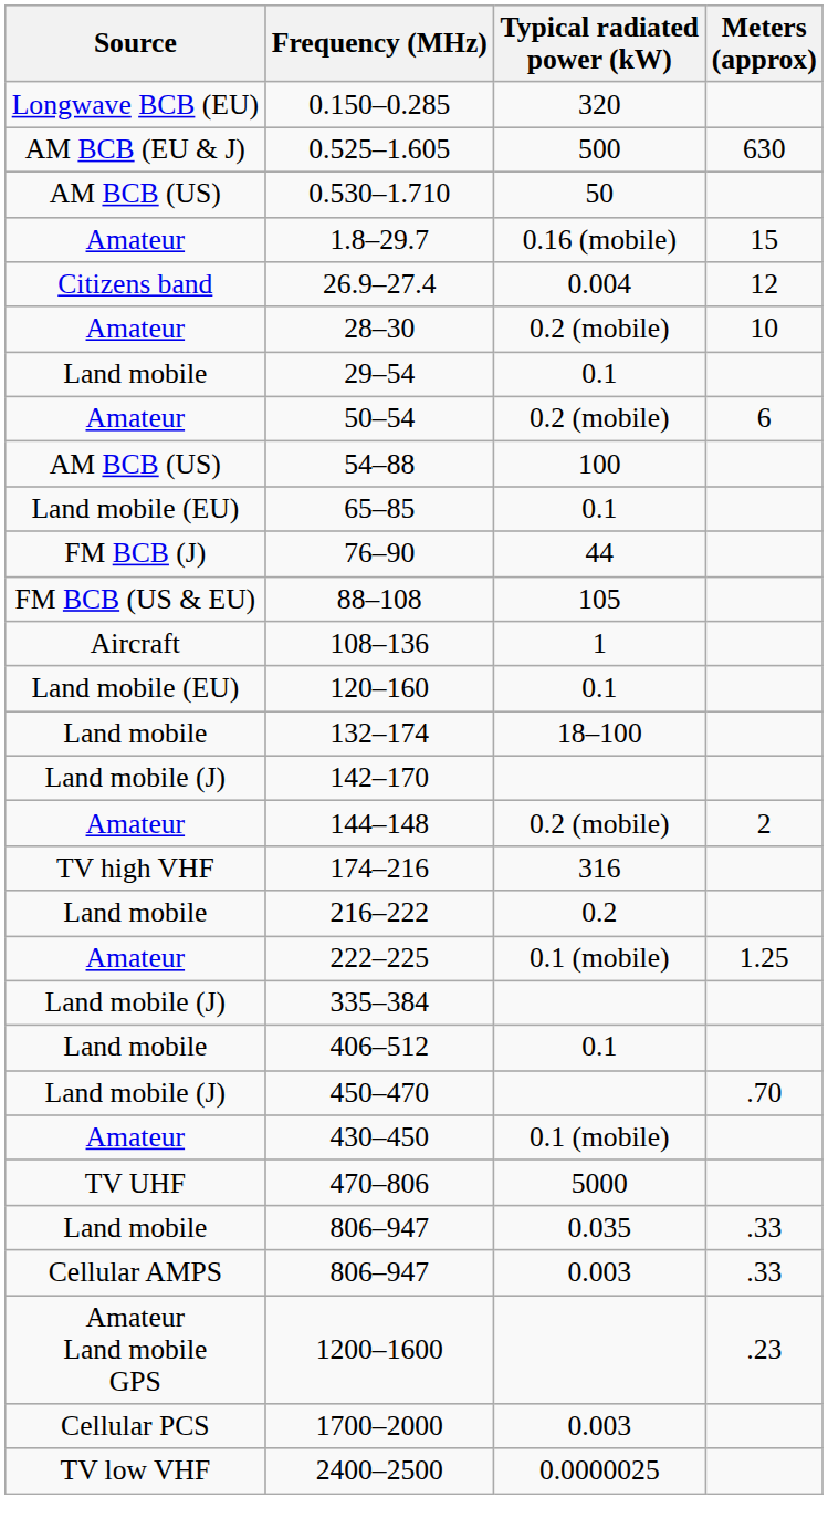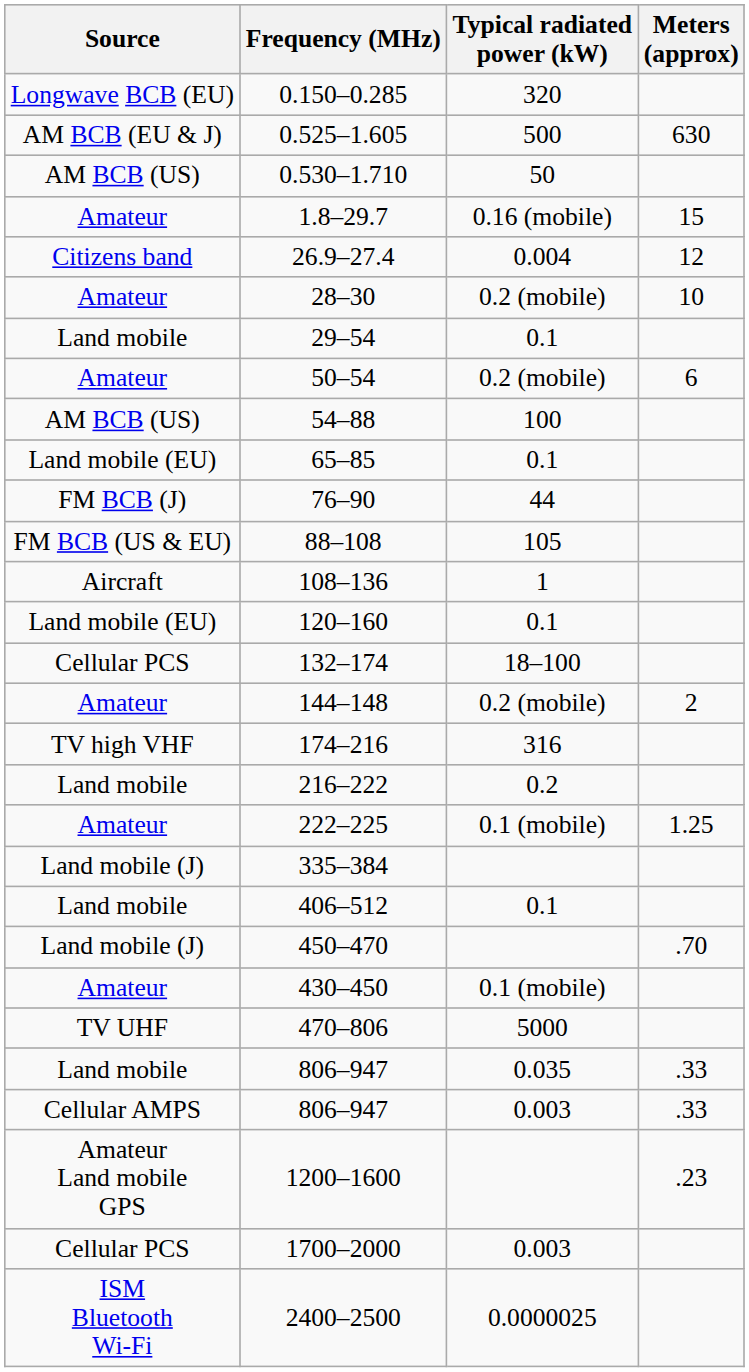132–174 | Source: Land mobile -> Cellular PCS
- row: Land mobile (J) | 142–170
2400–2500 | Source: TV low VHF -> ISM Bluetooth Wi-Fi
